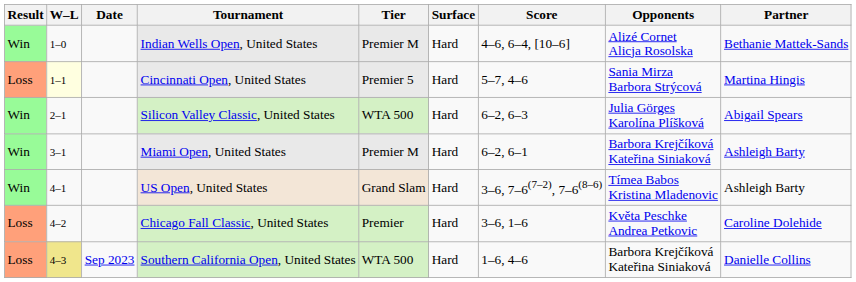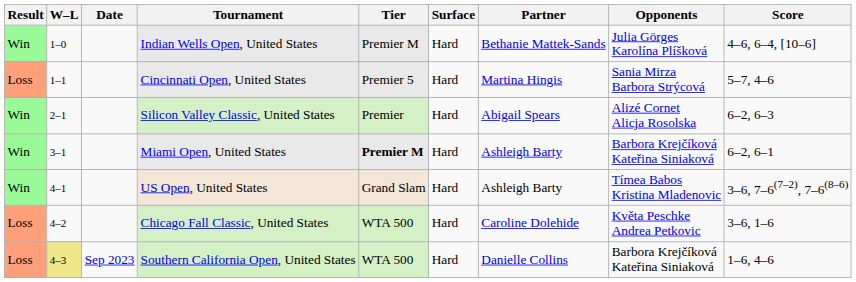columns swapped: Partner <-> Score
Indian Wells Open, United States | Opponents: Alizé Cornet Alicja Rosolska -> Julia Görges Karolína Plíšková
Cincinnati Open, United States | W–L: lightyellow background -> no background
Silicon Valley Classic, United States | Tier: WTA 500 -> Premier
Silicon Valley Classic, United States | Opponents: Julia Görges Karolína Plíšková -> Alizé Cornet Alicja Rosolska
Miami Open, United States | Tier: normal -> bold
Chicago Fall Classic, United States | Tier: Premier -> WTA 500
